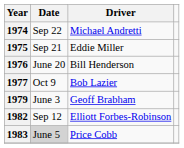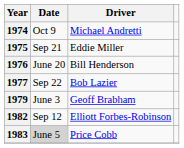1974 | Date: Sep 22 -> Oct 9
1977 | Date: Oct 9 -> Sep 22
